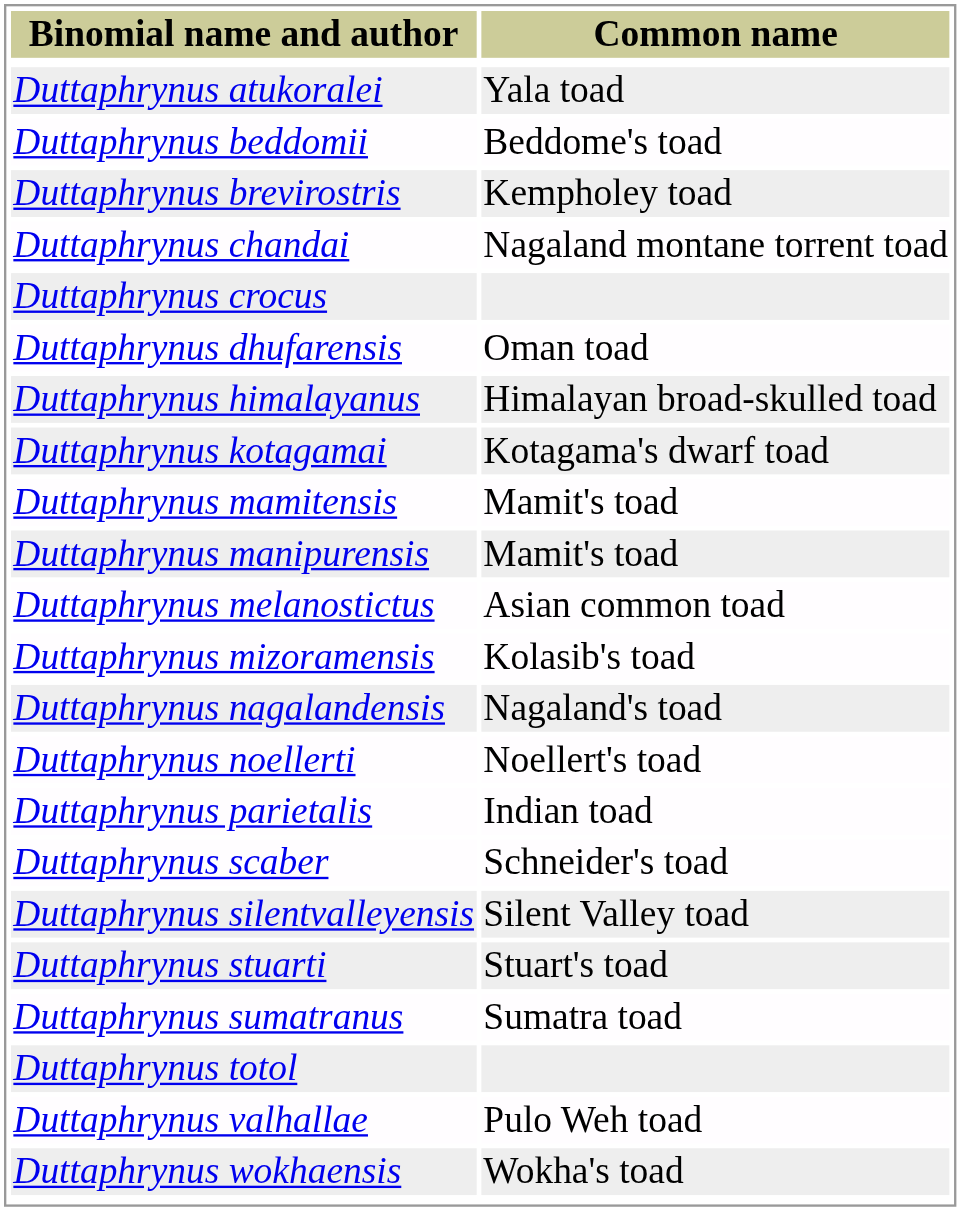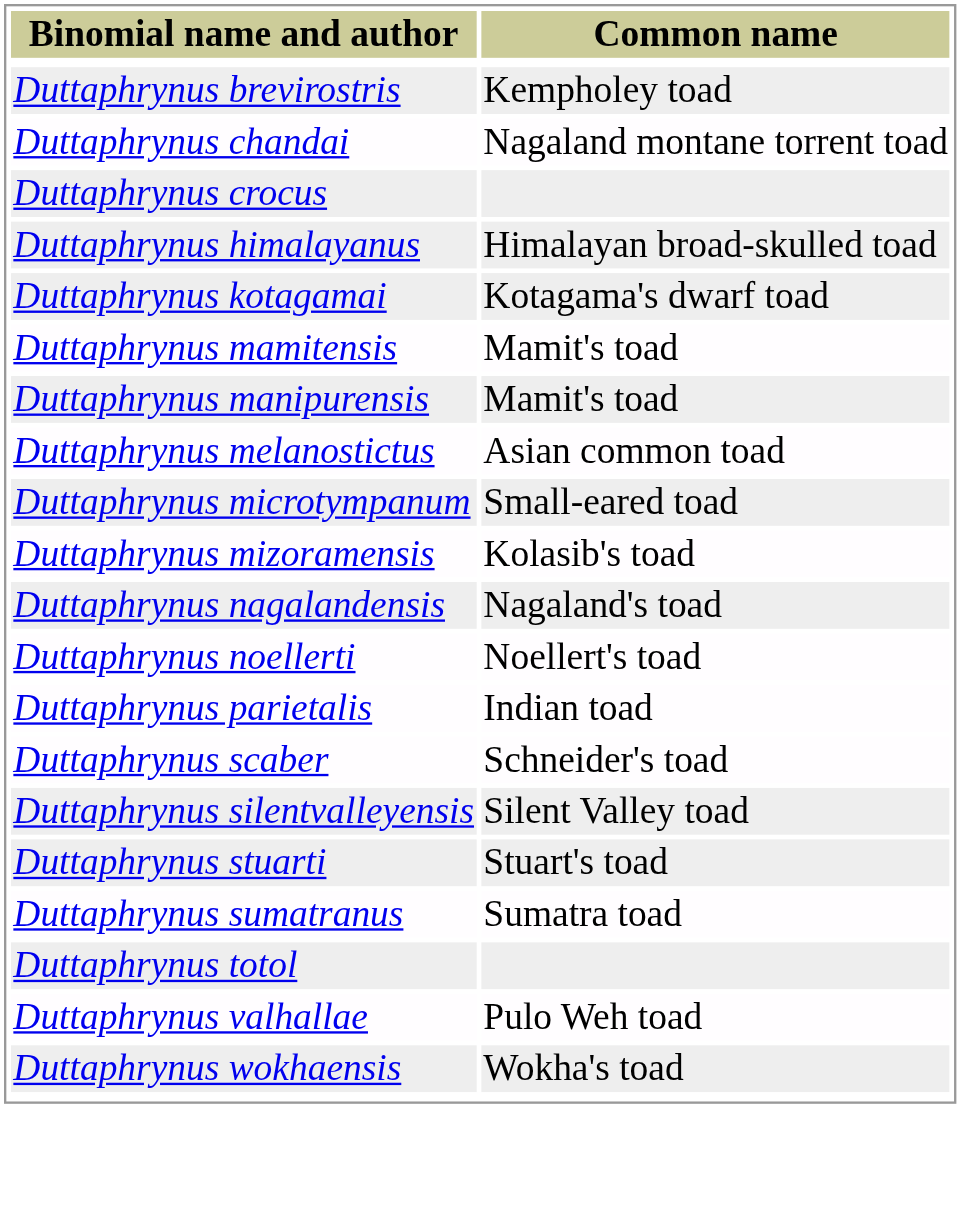- row: Duttaphrynus atukoralei | Yala toad
- row: Duttaphrynus beddomii | Beddome's toad
- row: Duttaphrynus dhufarensis | Oman toad
+ row: Duttaphrynus microtympanum | Small-eared toad
